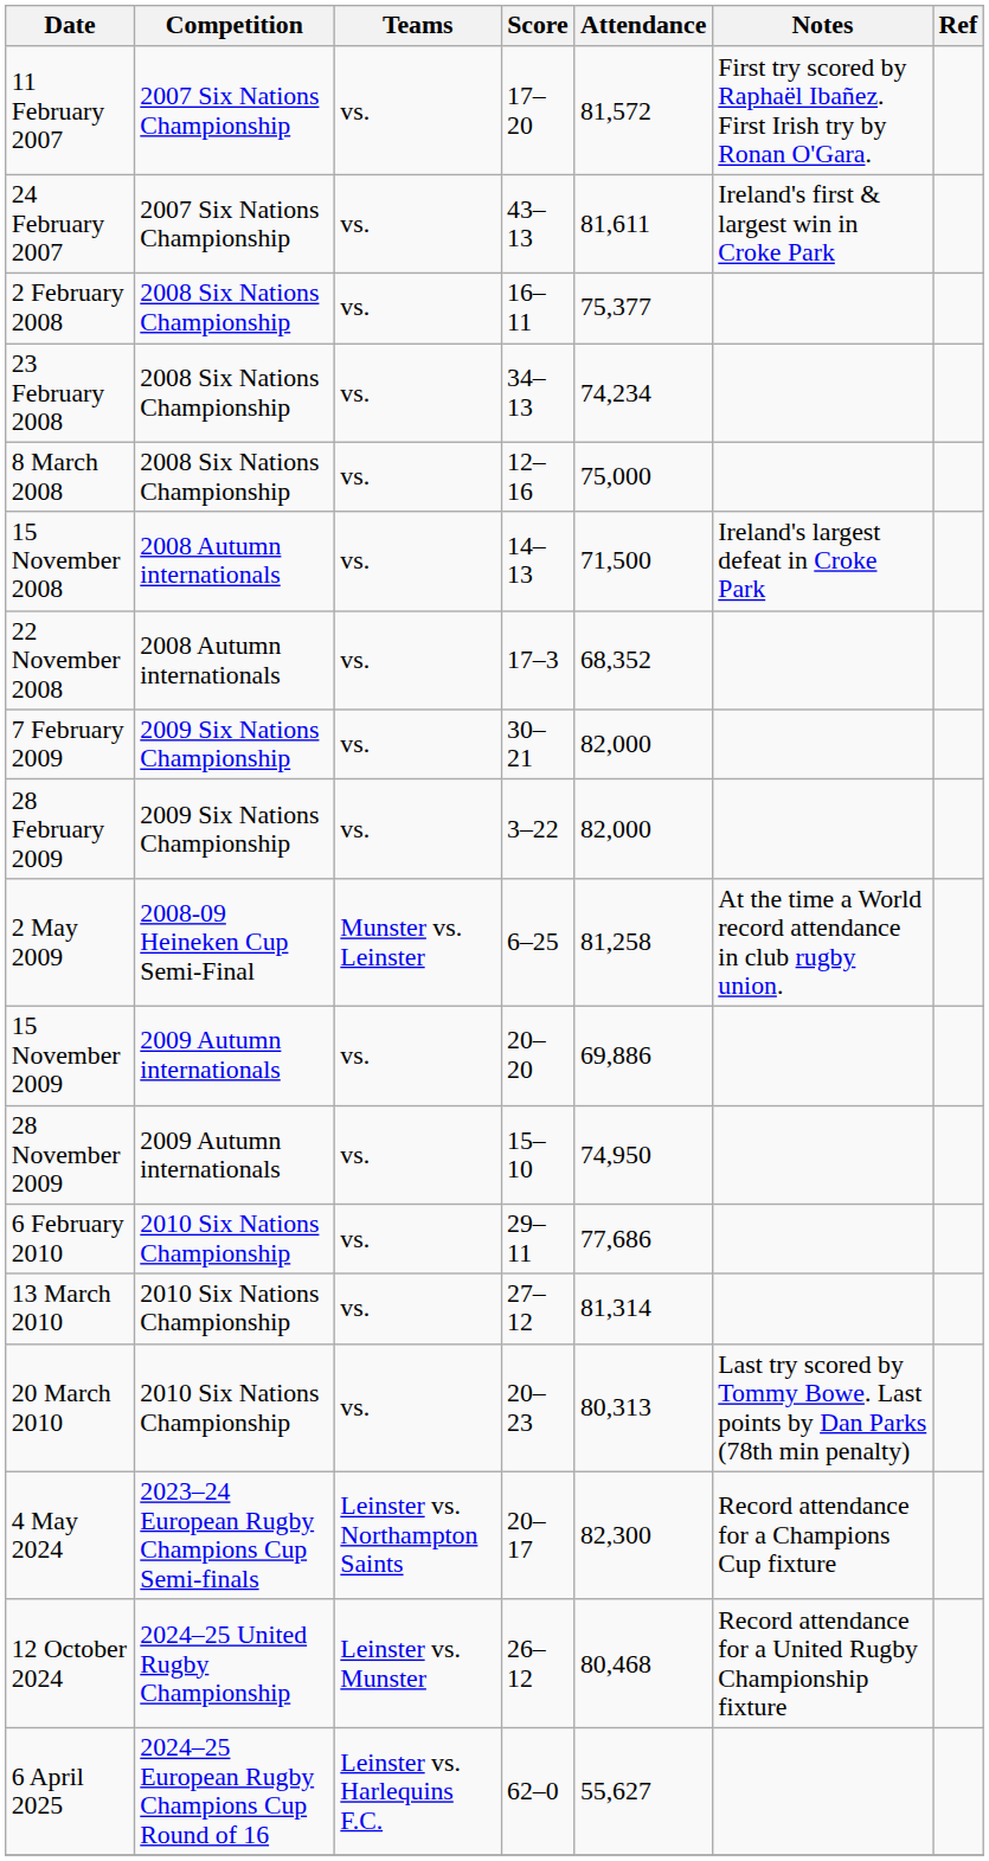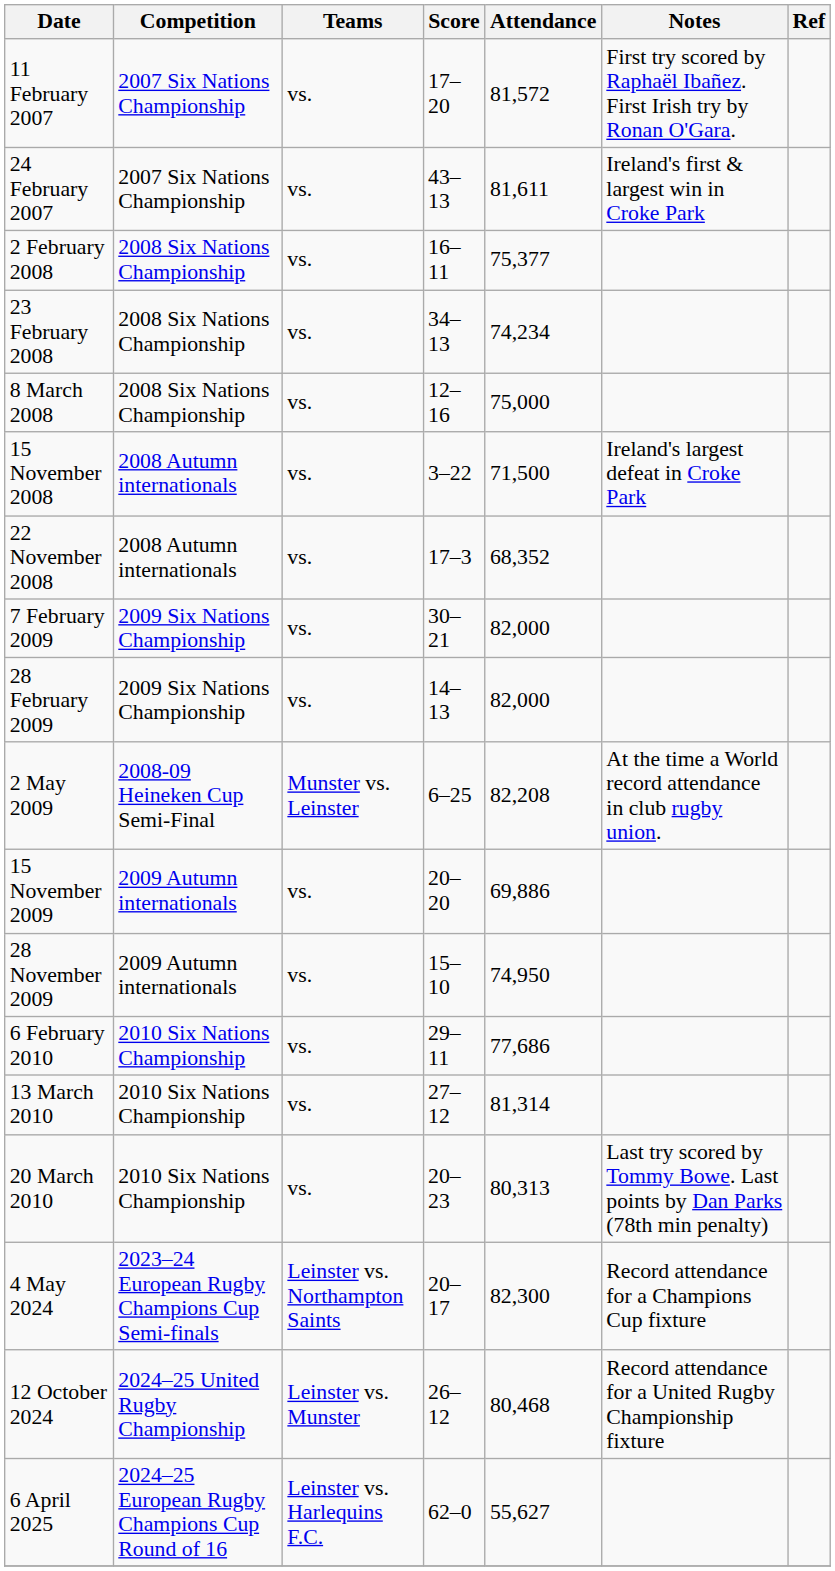15 November 2008 | Score: 14–13 -> 3–22
28 February 2009 | Score: 3–22 -> 14–13
2 May 2009 | Attendance: 81,258 -> 82,208
